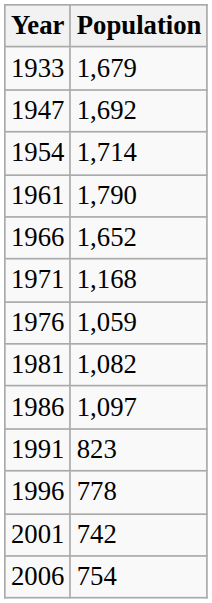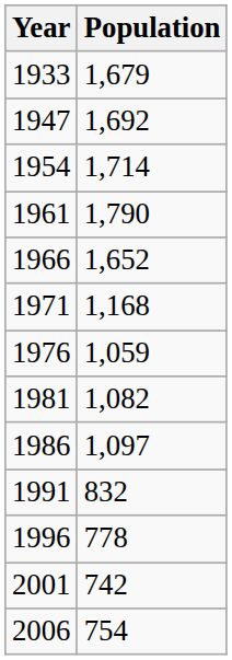1991 | Population: 823 -> 832
